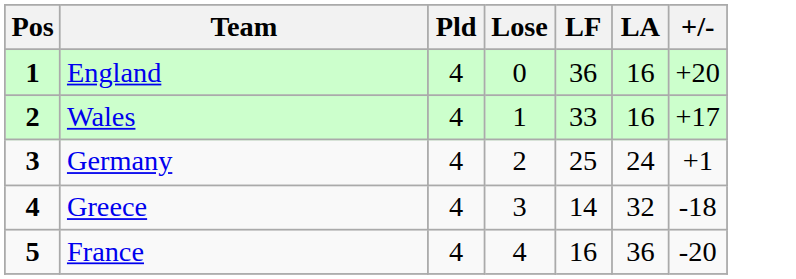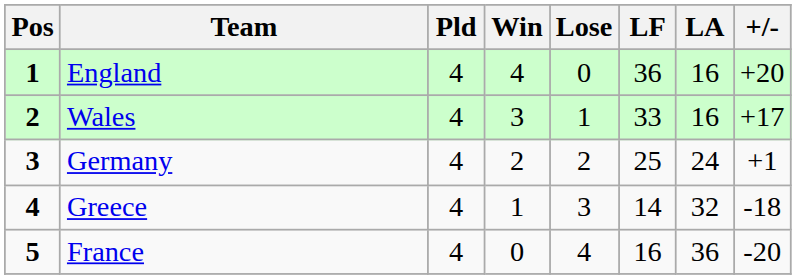+ column: Win | 4 | 3 | 2 | 1 | 0
